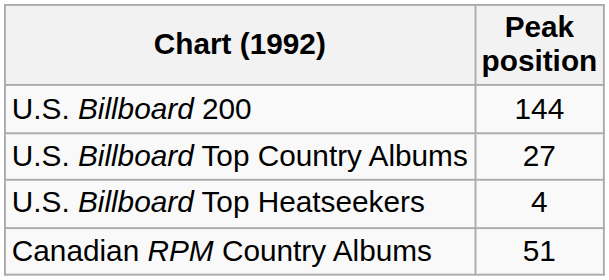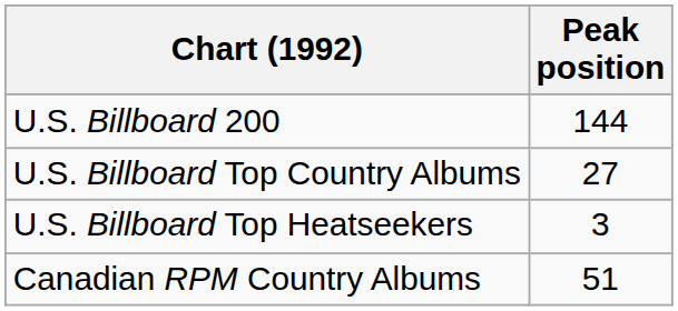U.S. Billboard Top Heatseekers | Peak position: 4 -> 3
